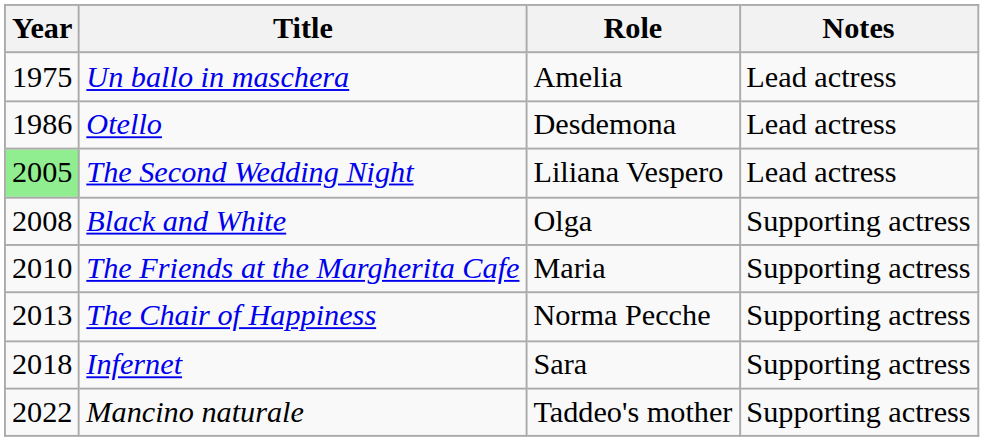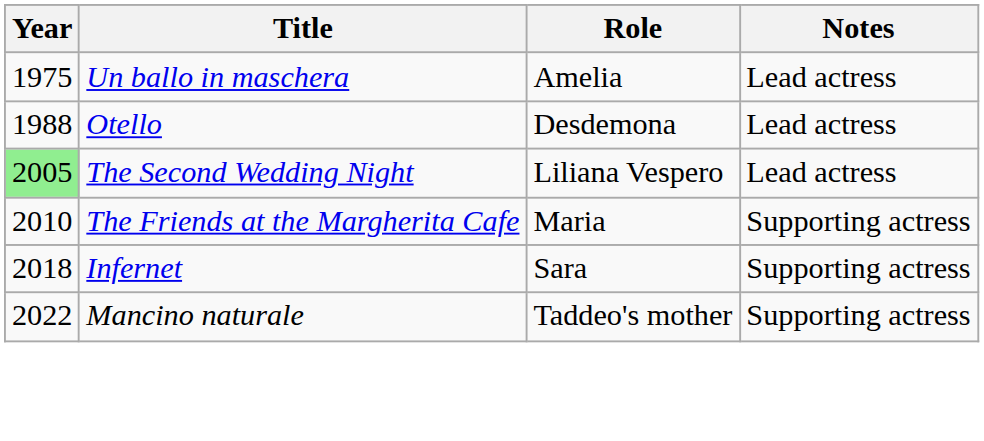Otello | Year: 1986 -> 1988
- row: 2008 | Black and White | Olga | Supporting actress
- row: 2013 | The Chair of Happiness | Norma Pecche | Supporting actress
